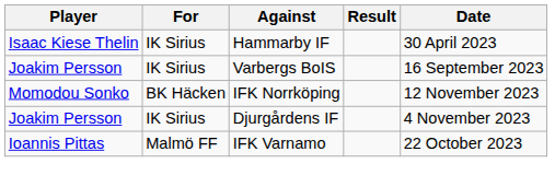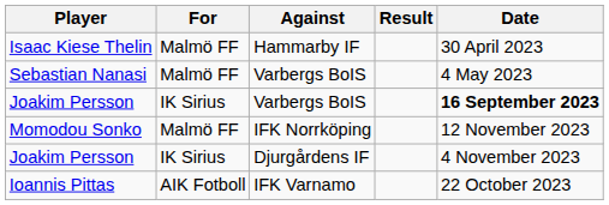Isaac Kiese Thelin | For: IK Sirius -> Malmö FF
+ row: Sebastian Nanasi | Malmö FF | Varbergs BoIS | 4 May 2023
Joakim Persson / Varbergs BoIS | Date: normal -> bold
Momodou Sonko | For: BK Häcken -> Malmö FF
Ioannis Pittas | For: Malmö FF -> AIK Fotboll
